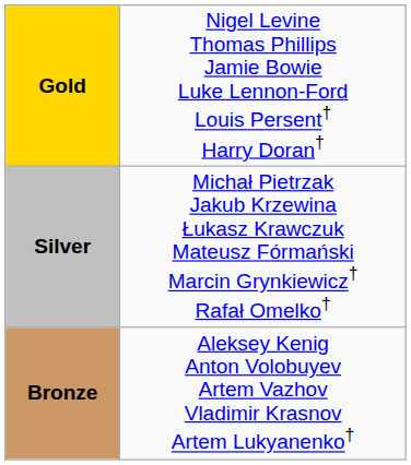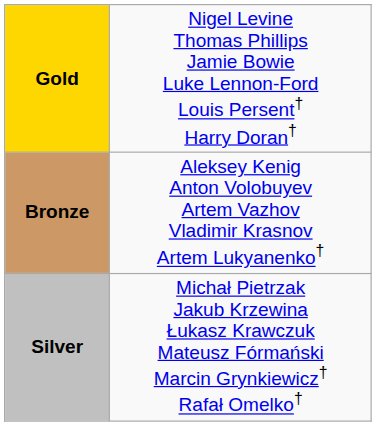rows swapped: Silver <-> Bronze
